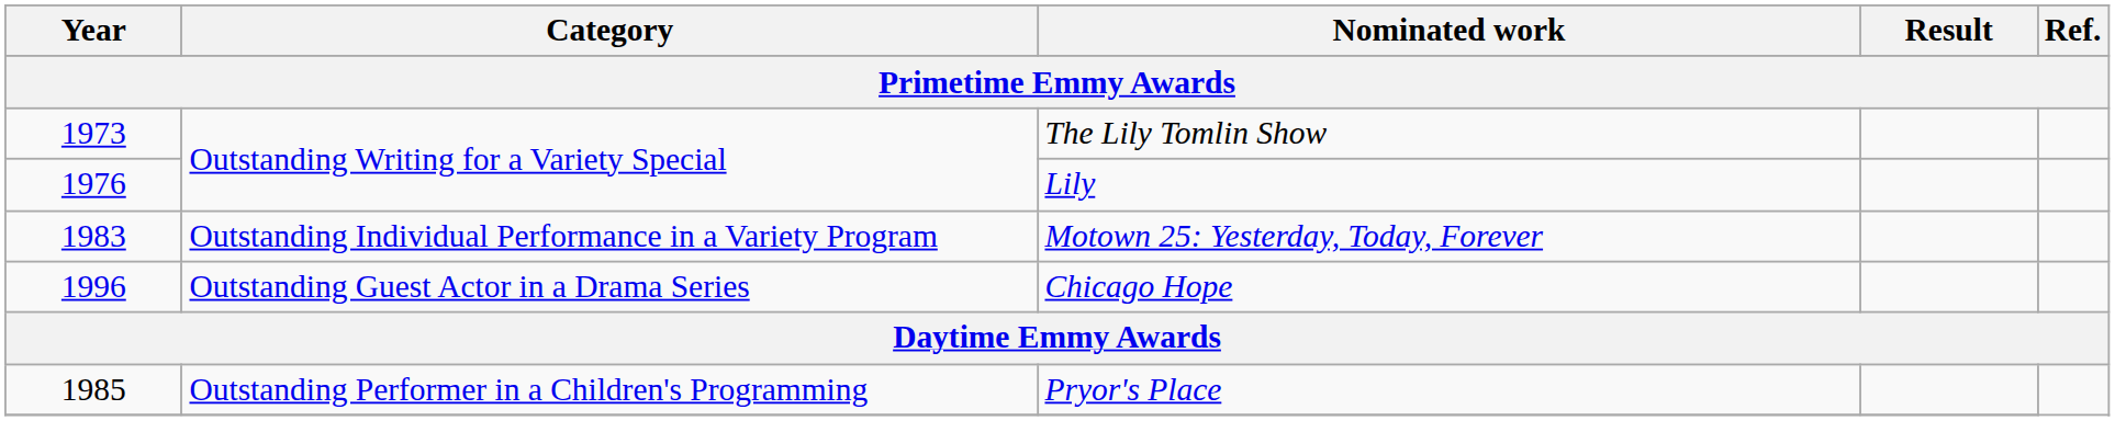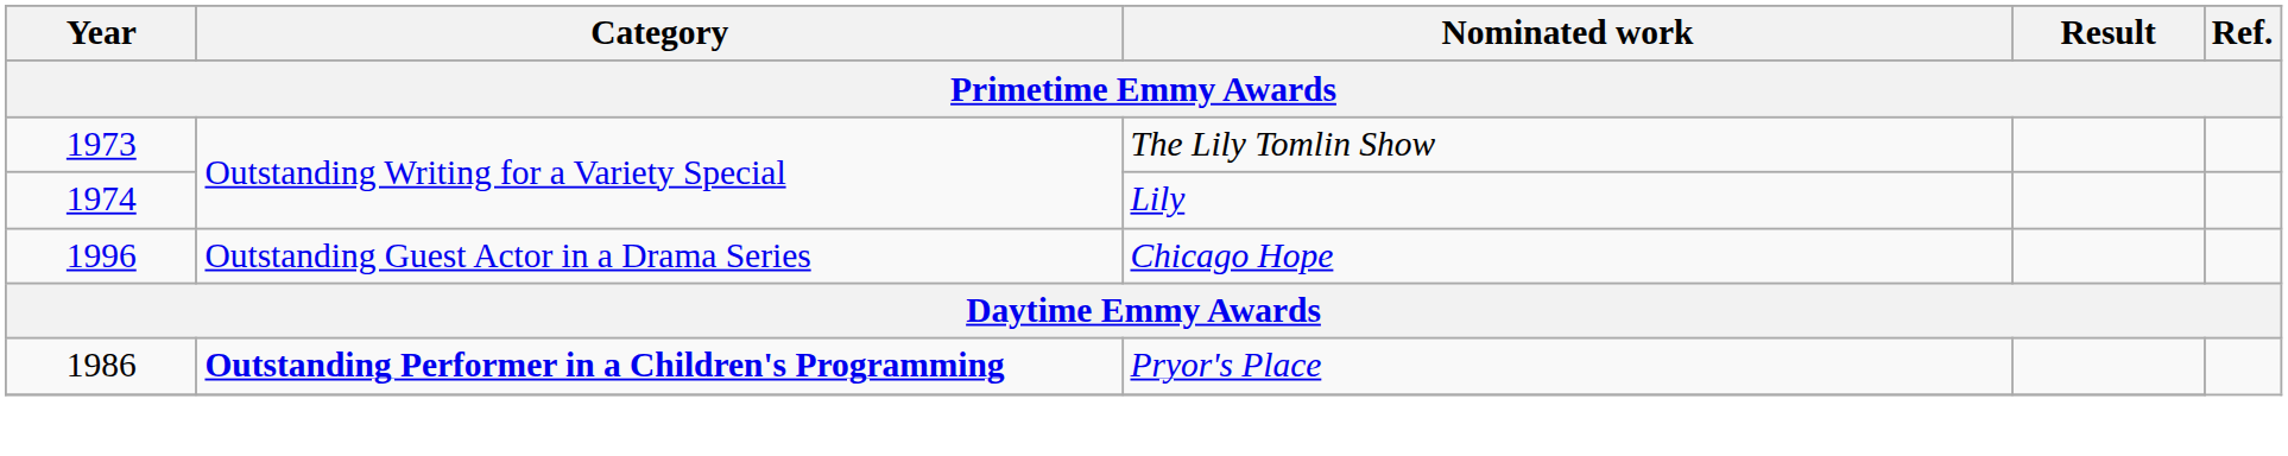Lily | Year: 1976 -> 1974
- row: 1983 | Outstanding Individual Performance in a Variety Program | Motown 25: Yesterday, Today, Forever
Pryor's Place | Year: 1985 -> 1986
Pryor's Place | Category: normal -> bold
